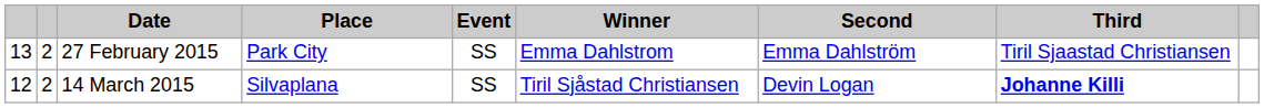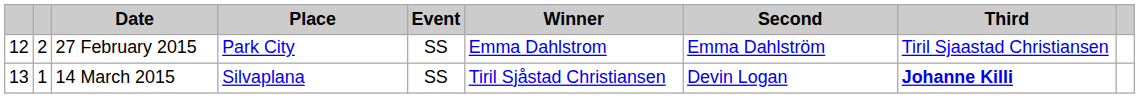27 February 2015 | column 1: 13 -> 12
14 March 2015 | column 1: 12 -> 13
14 March 2015 | column 2: 2 -> 1
